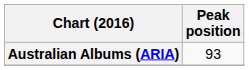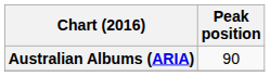Australian Albums (ARIA) | Peak position: 93 -> 90
